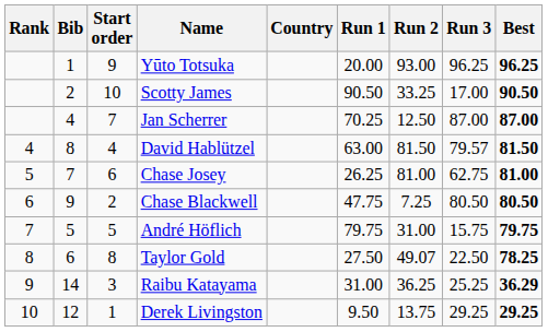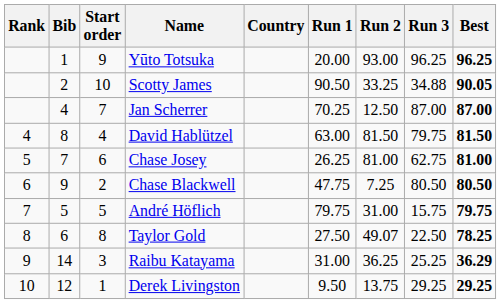Scotty James | Run 3: 17.00 -> 34.88
Scotty James | Best: 90.50 -> 90.05
David Hablützel | Run 3: 79.57 -> 79.75
